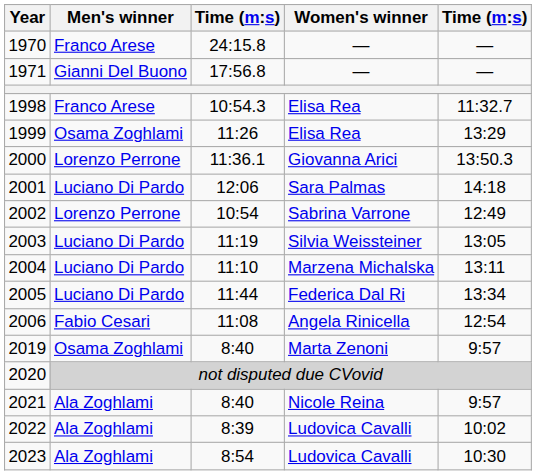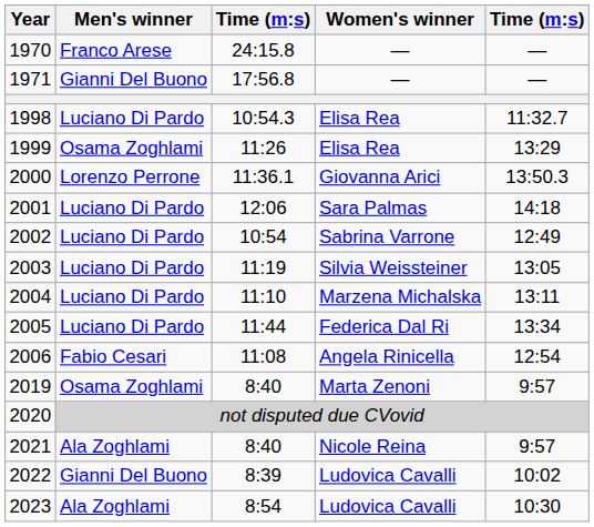1998 | Men's winner: Franco Arese -> Luciano Di Pardo
2002 | Men's winner: Lorenzo Perrone -> Luciano Di Pardo
2022 | Men's winner: Ala Zoghlami -> Gianni Del Buono
